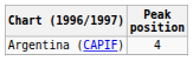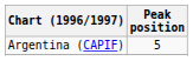Argentina (CAPIF) | Peak position: 4 -> 5
